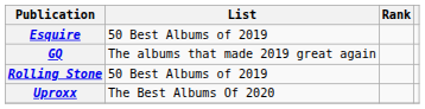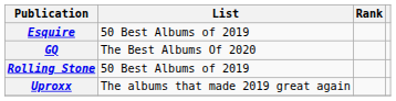GQ | List: The albums that made 2019 great again -> The Best Albums Of 2020
Uproxx | List: The Best Albums Of 2020 -> The albums that made 2019 great again
